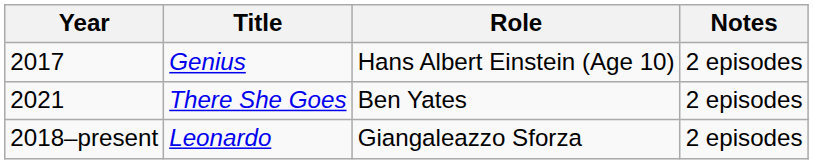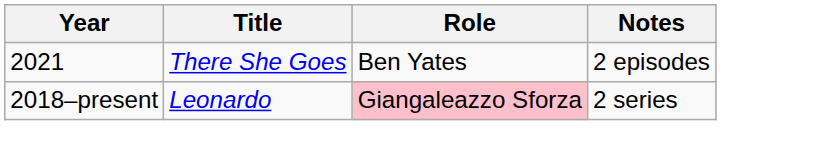- row: 2017 | Genius | Hans Albert Einstein (Age 10) | 2 episodes
Leonardo | Role: no background -> pink background
Leonardo | Notes: 2 episodes -> 2 series
